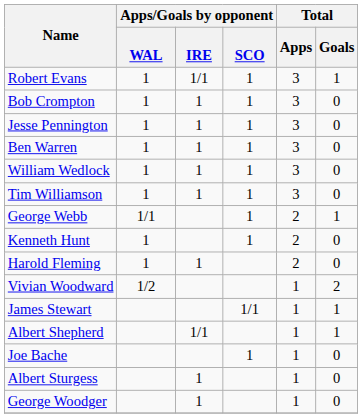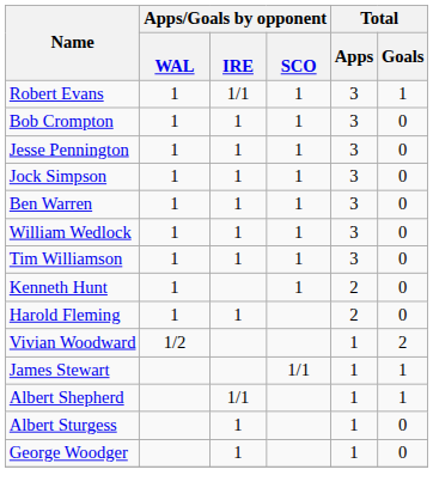+ row: Jock Simpson | 1 | 1 | 1 | 3 | 0
- row: George Webb | 1/1 | 1 | 2 | 1
- row: Joe Bache | 1 | 1 | 0
